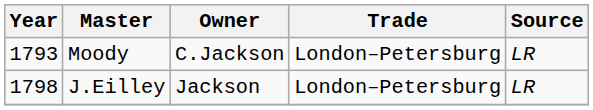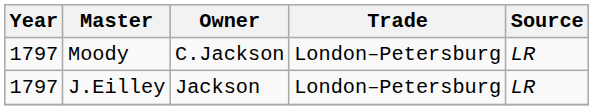Moody | Year: 1793 -> 1797
J.Eilley | Year: 1798 -> 1797
